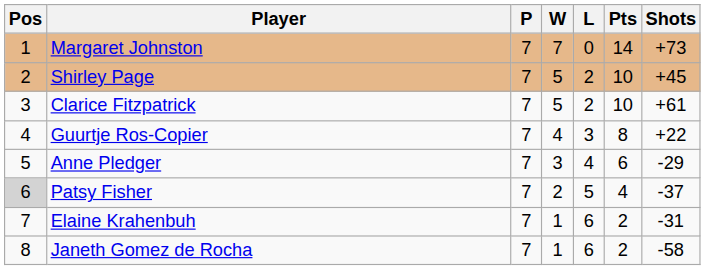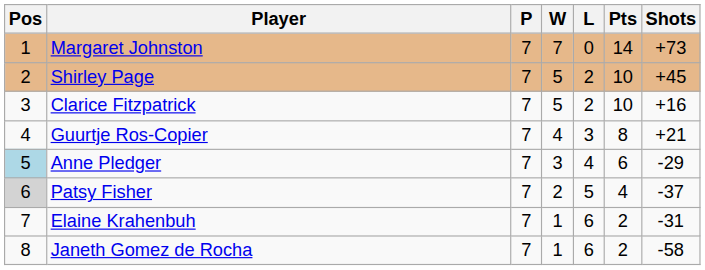Clarice Fitzpatrick | Shots: +61 -> +16
Guurtje Ros-Copier | Shots: +22 -> +21
Anne Pledger | Pos: no background -> lightblue background
